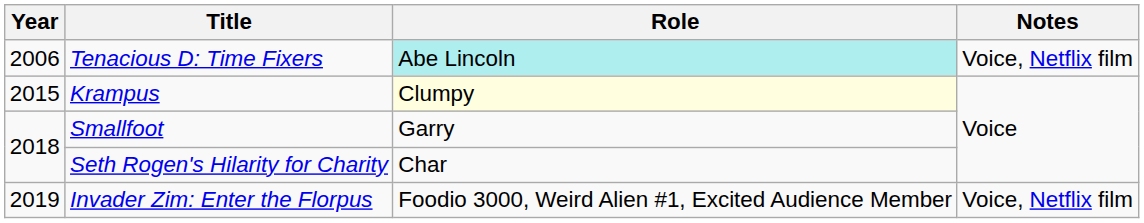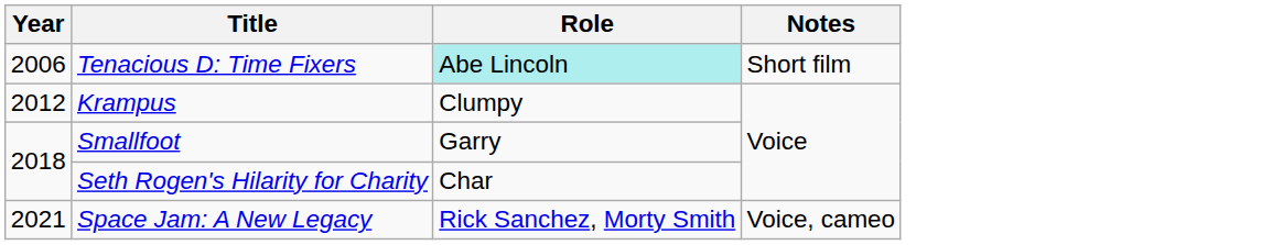Tenacious D: Time Fixers | Notes: Voice, Netflix film -> Short film
Krampus | Year: 2015 -> 2012
Krampus | Role: lightyellow background -> no background
- row: 2019 | Invader Zim: Enter the Florpus | Foodio 3000, Weird Alien #1, Excited Audience Member | Voice, Netflix film
+ row: 2021 | Space Jam: A New Legacy | Rick Sanchez, Morty Smith | Voice, cameo
